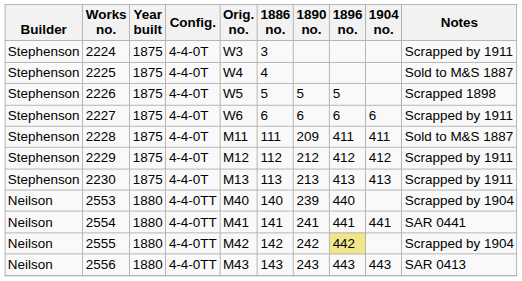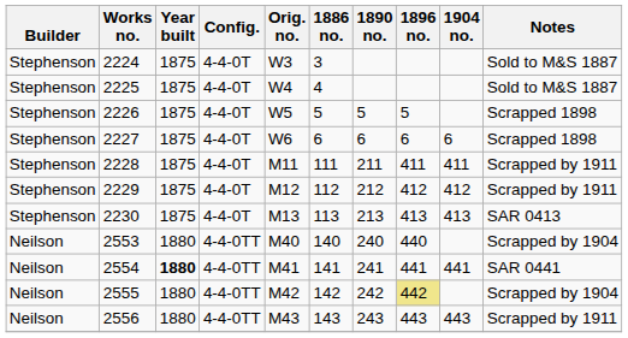2224 | Notes: Scrapped by 1911 -> Sold to M&S 1887
2227 | Notes: Scrapped by 1911 -> Scrapped 1898
2228 | 1890 no.: 209 -> 211
2228 | Notes: Sold to M&S 1887 -> Scrapped by 1911
2230 | Notes: Scrapped by 1911 -> SAR 0413
2553 | 1890 no.: 239 -> 240
2554 | Year built: normal -> bold
2556 | Notes: SAR 0413 -> Scrapped by 1911
